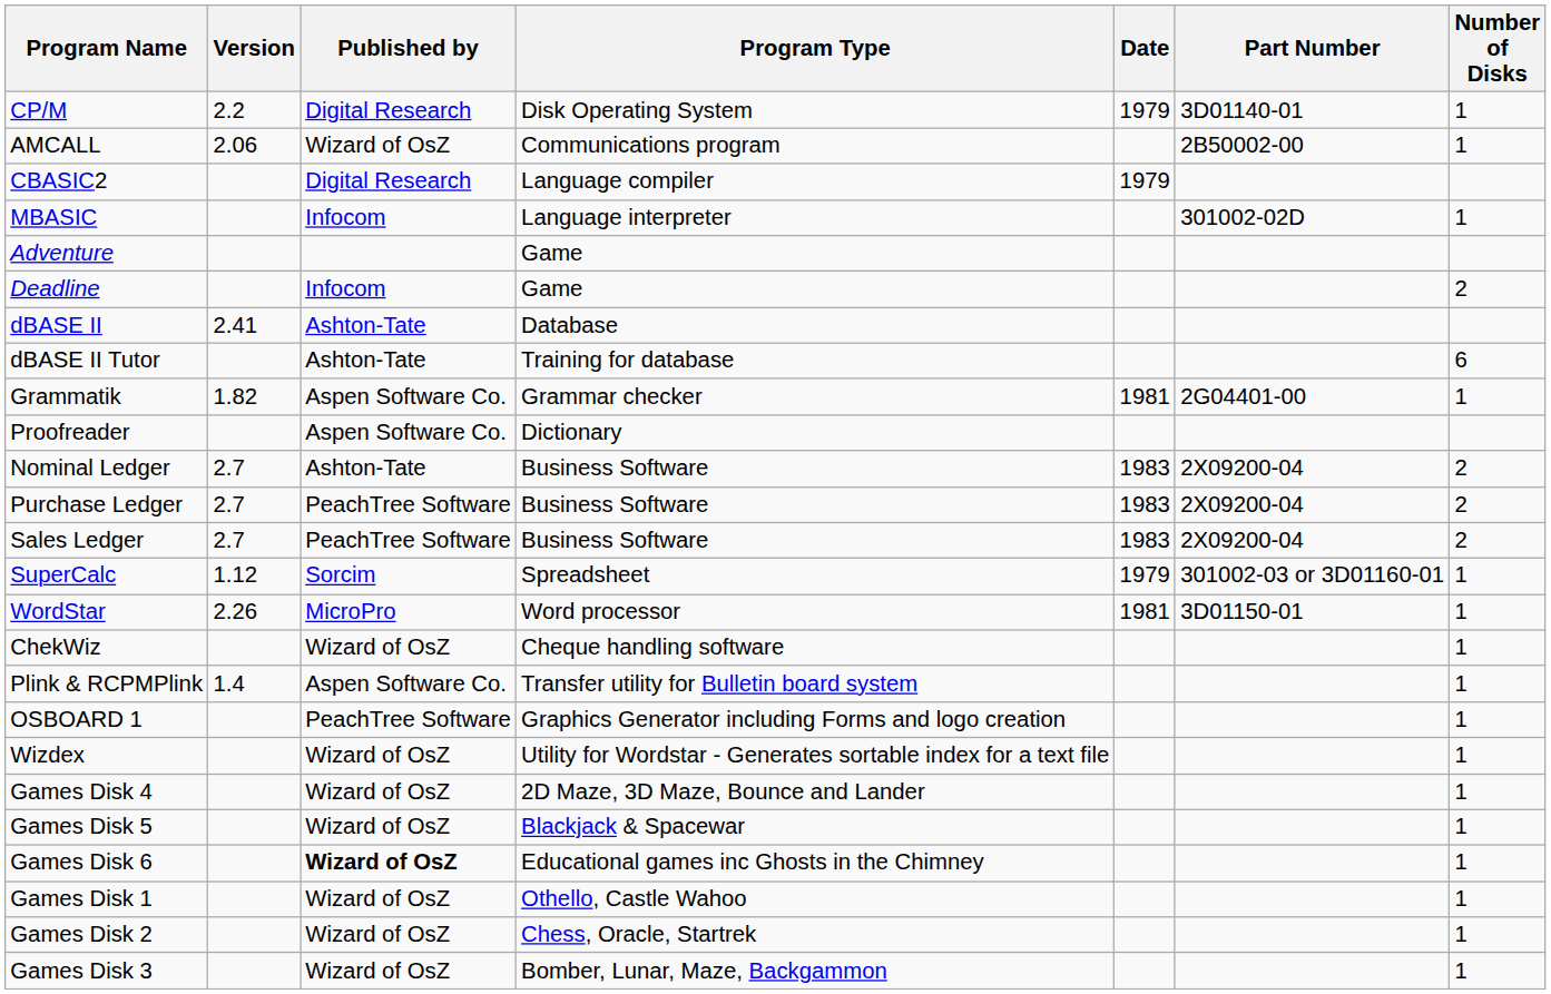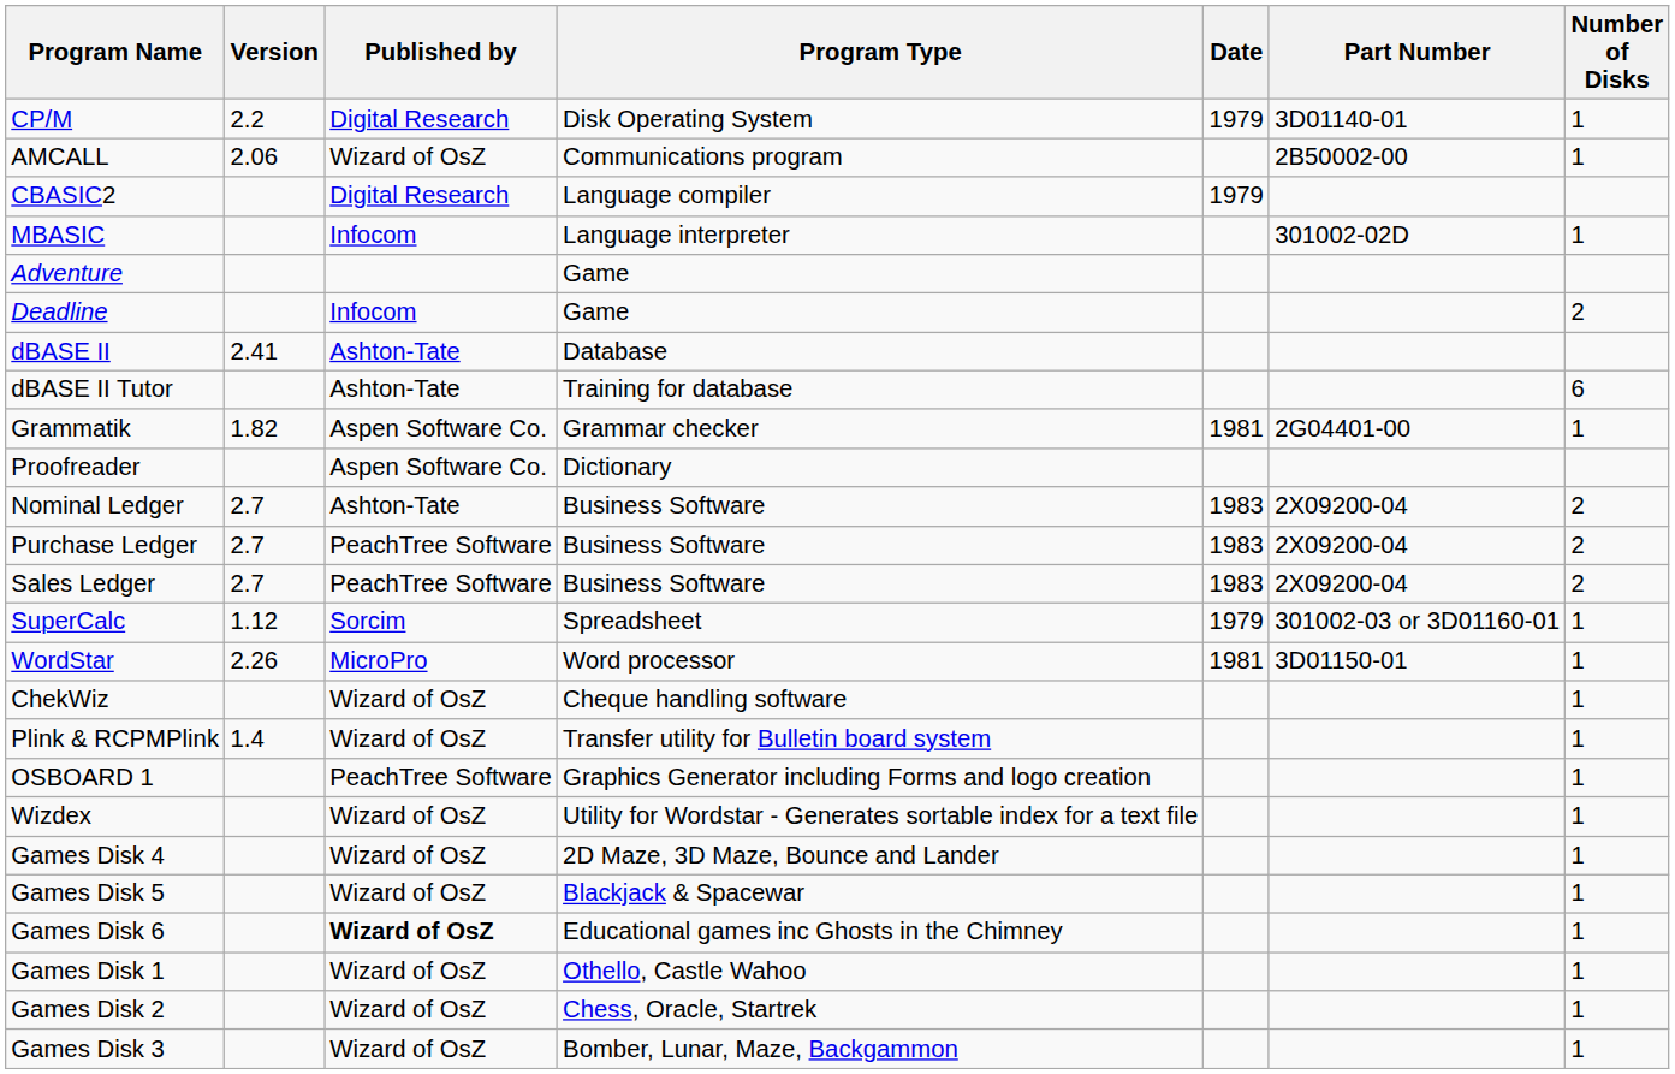Plink & RCPMPlink | Published by: Aspen Software Co. -> Wizard of OsZ
